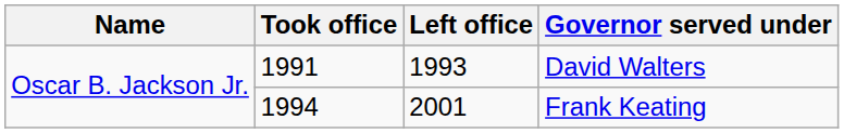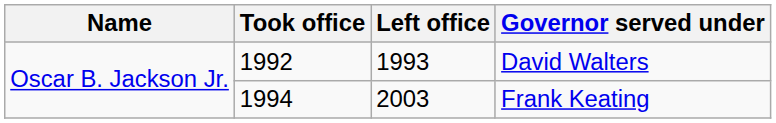David Walters | Took office: 1991 -> 1992
Frank Keating | Left office: 2001 -> 2003
